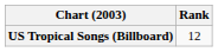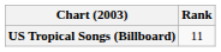US Tropical Songs (Billboard) | Rank: 12 -> 11
